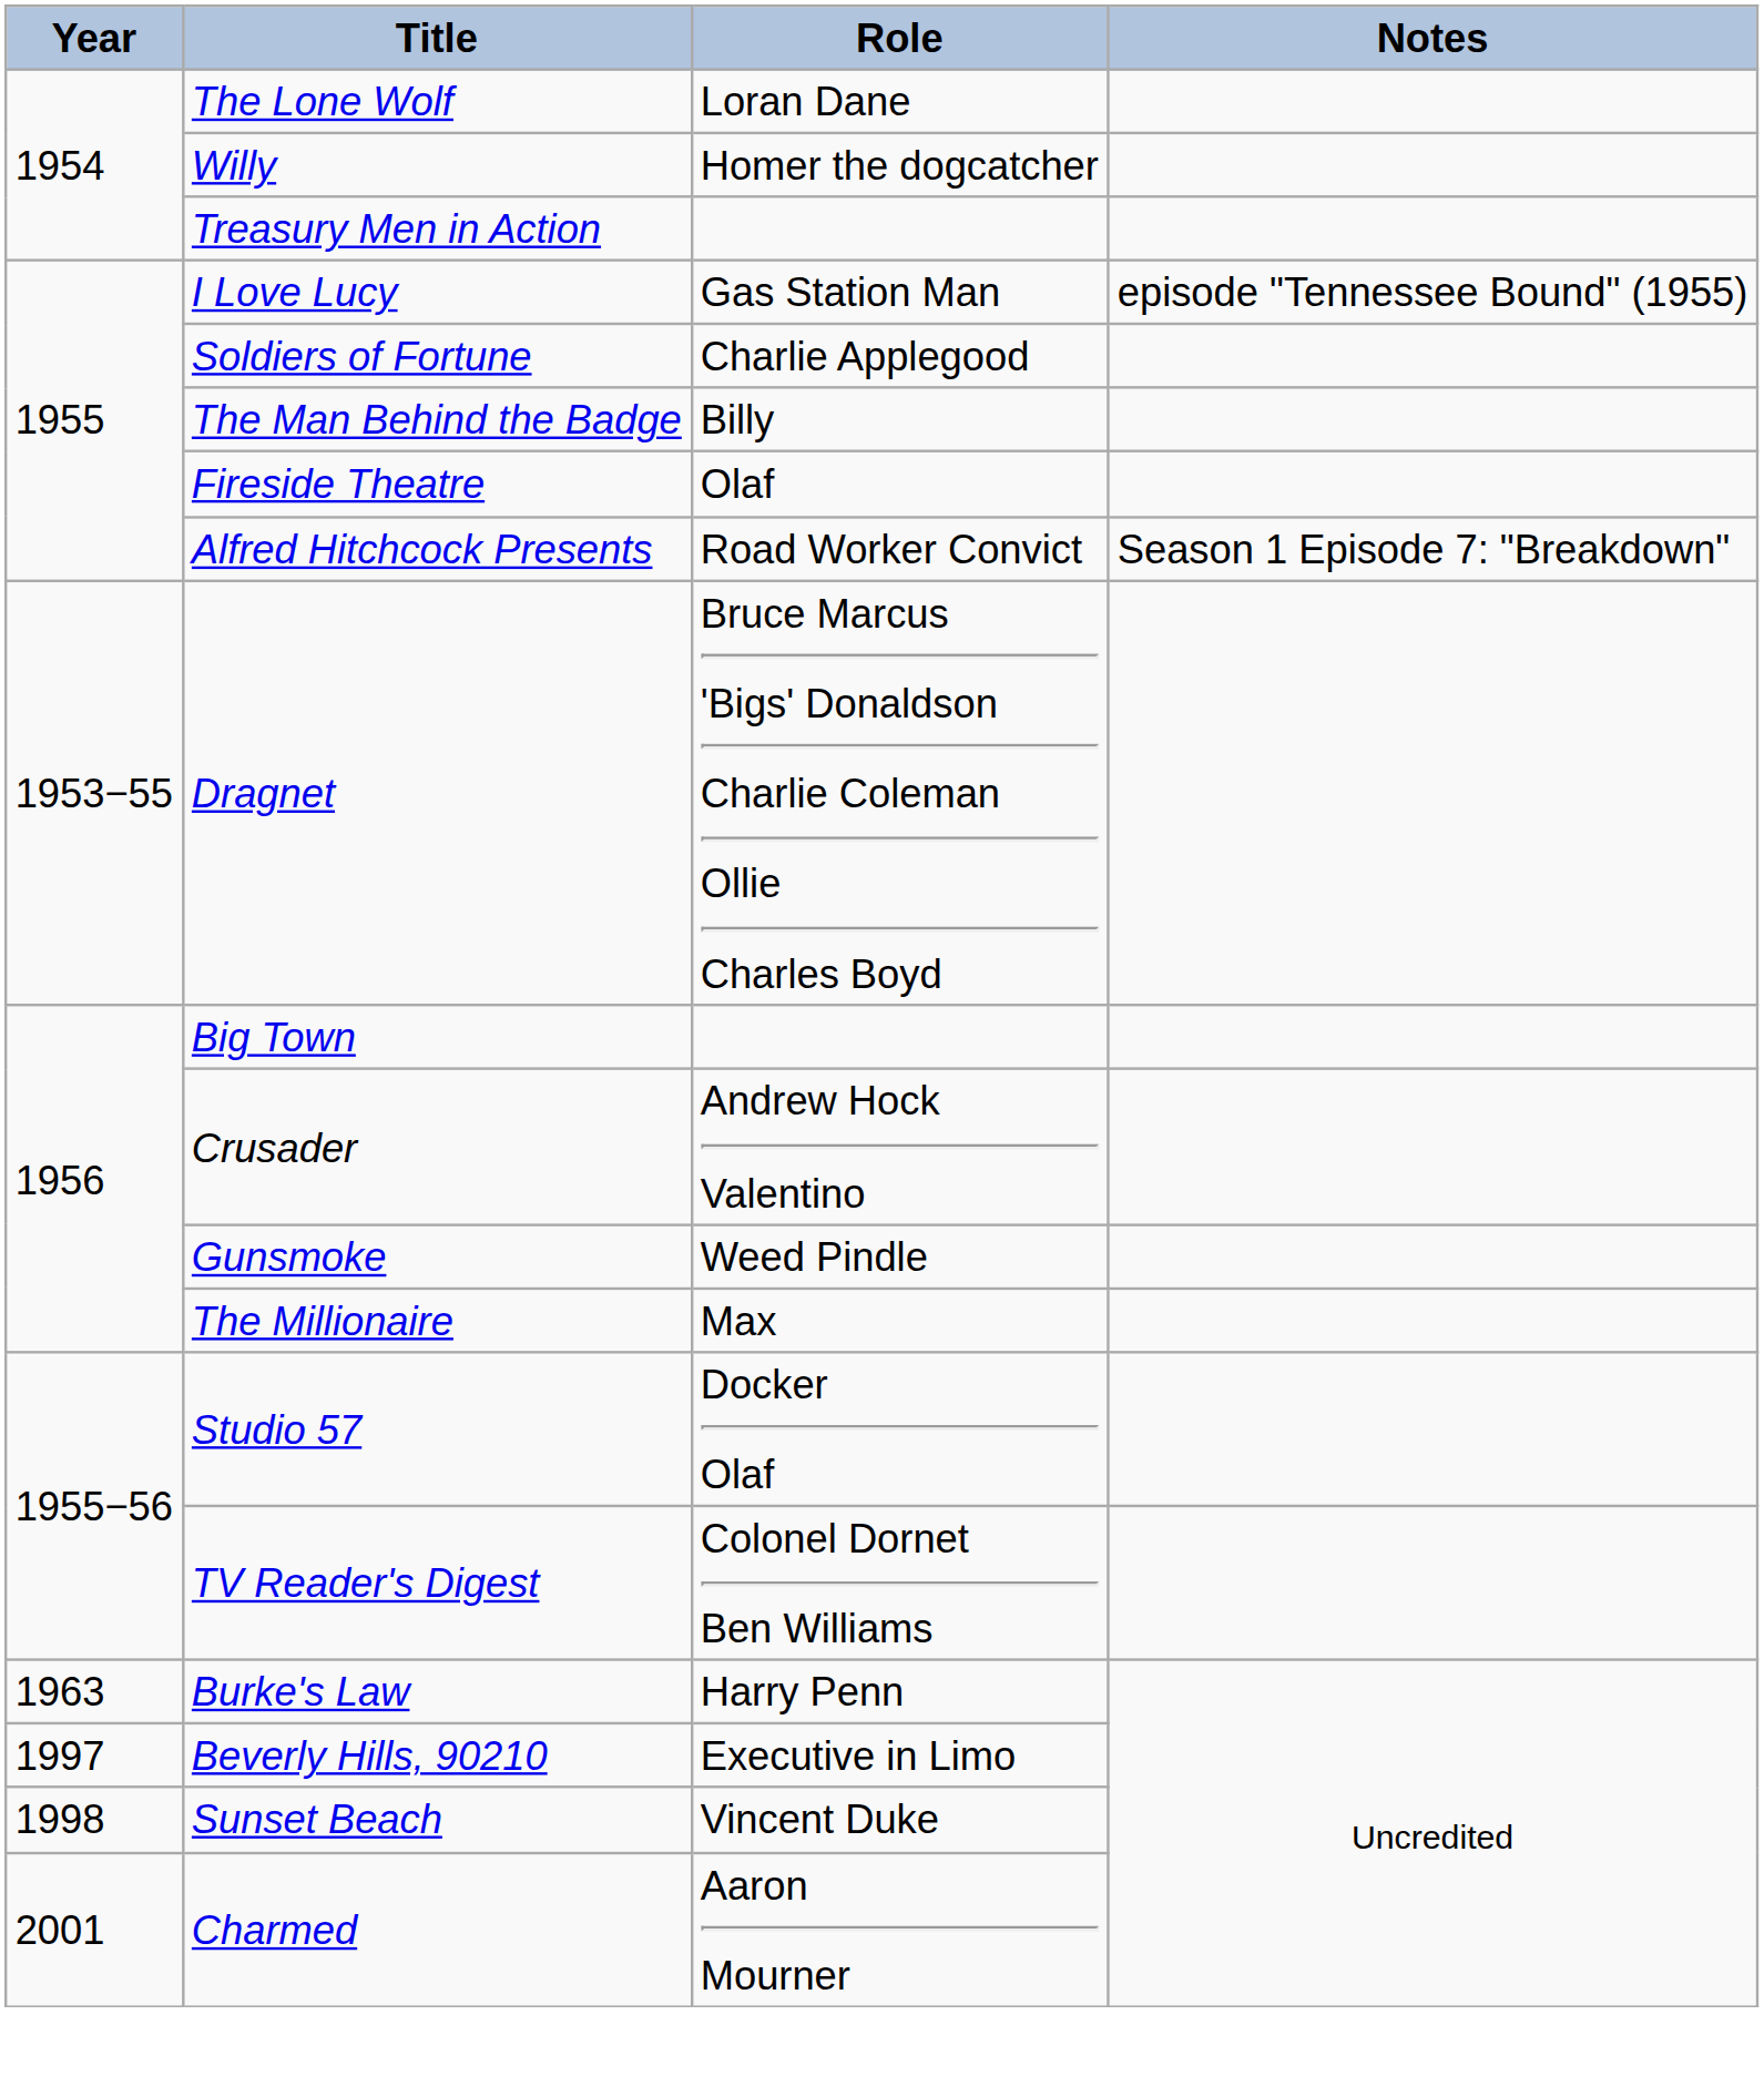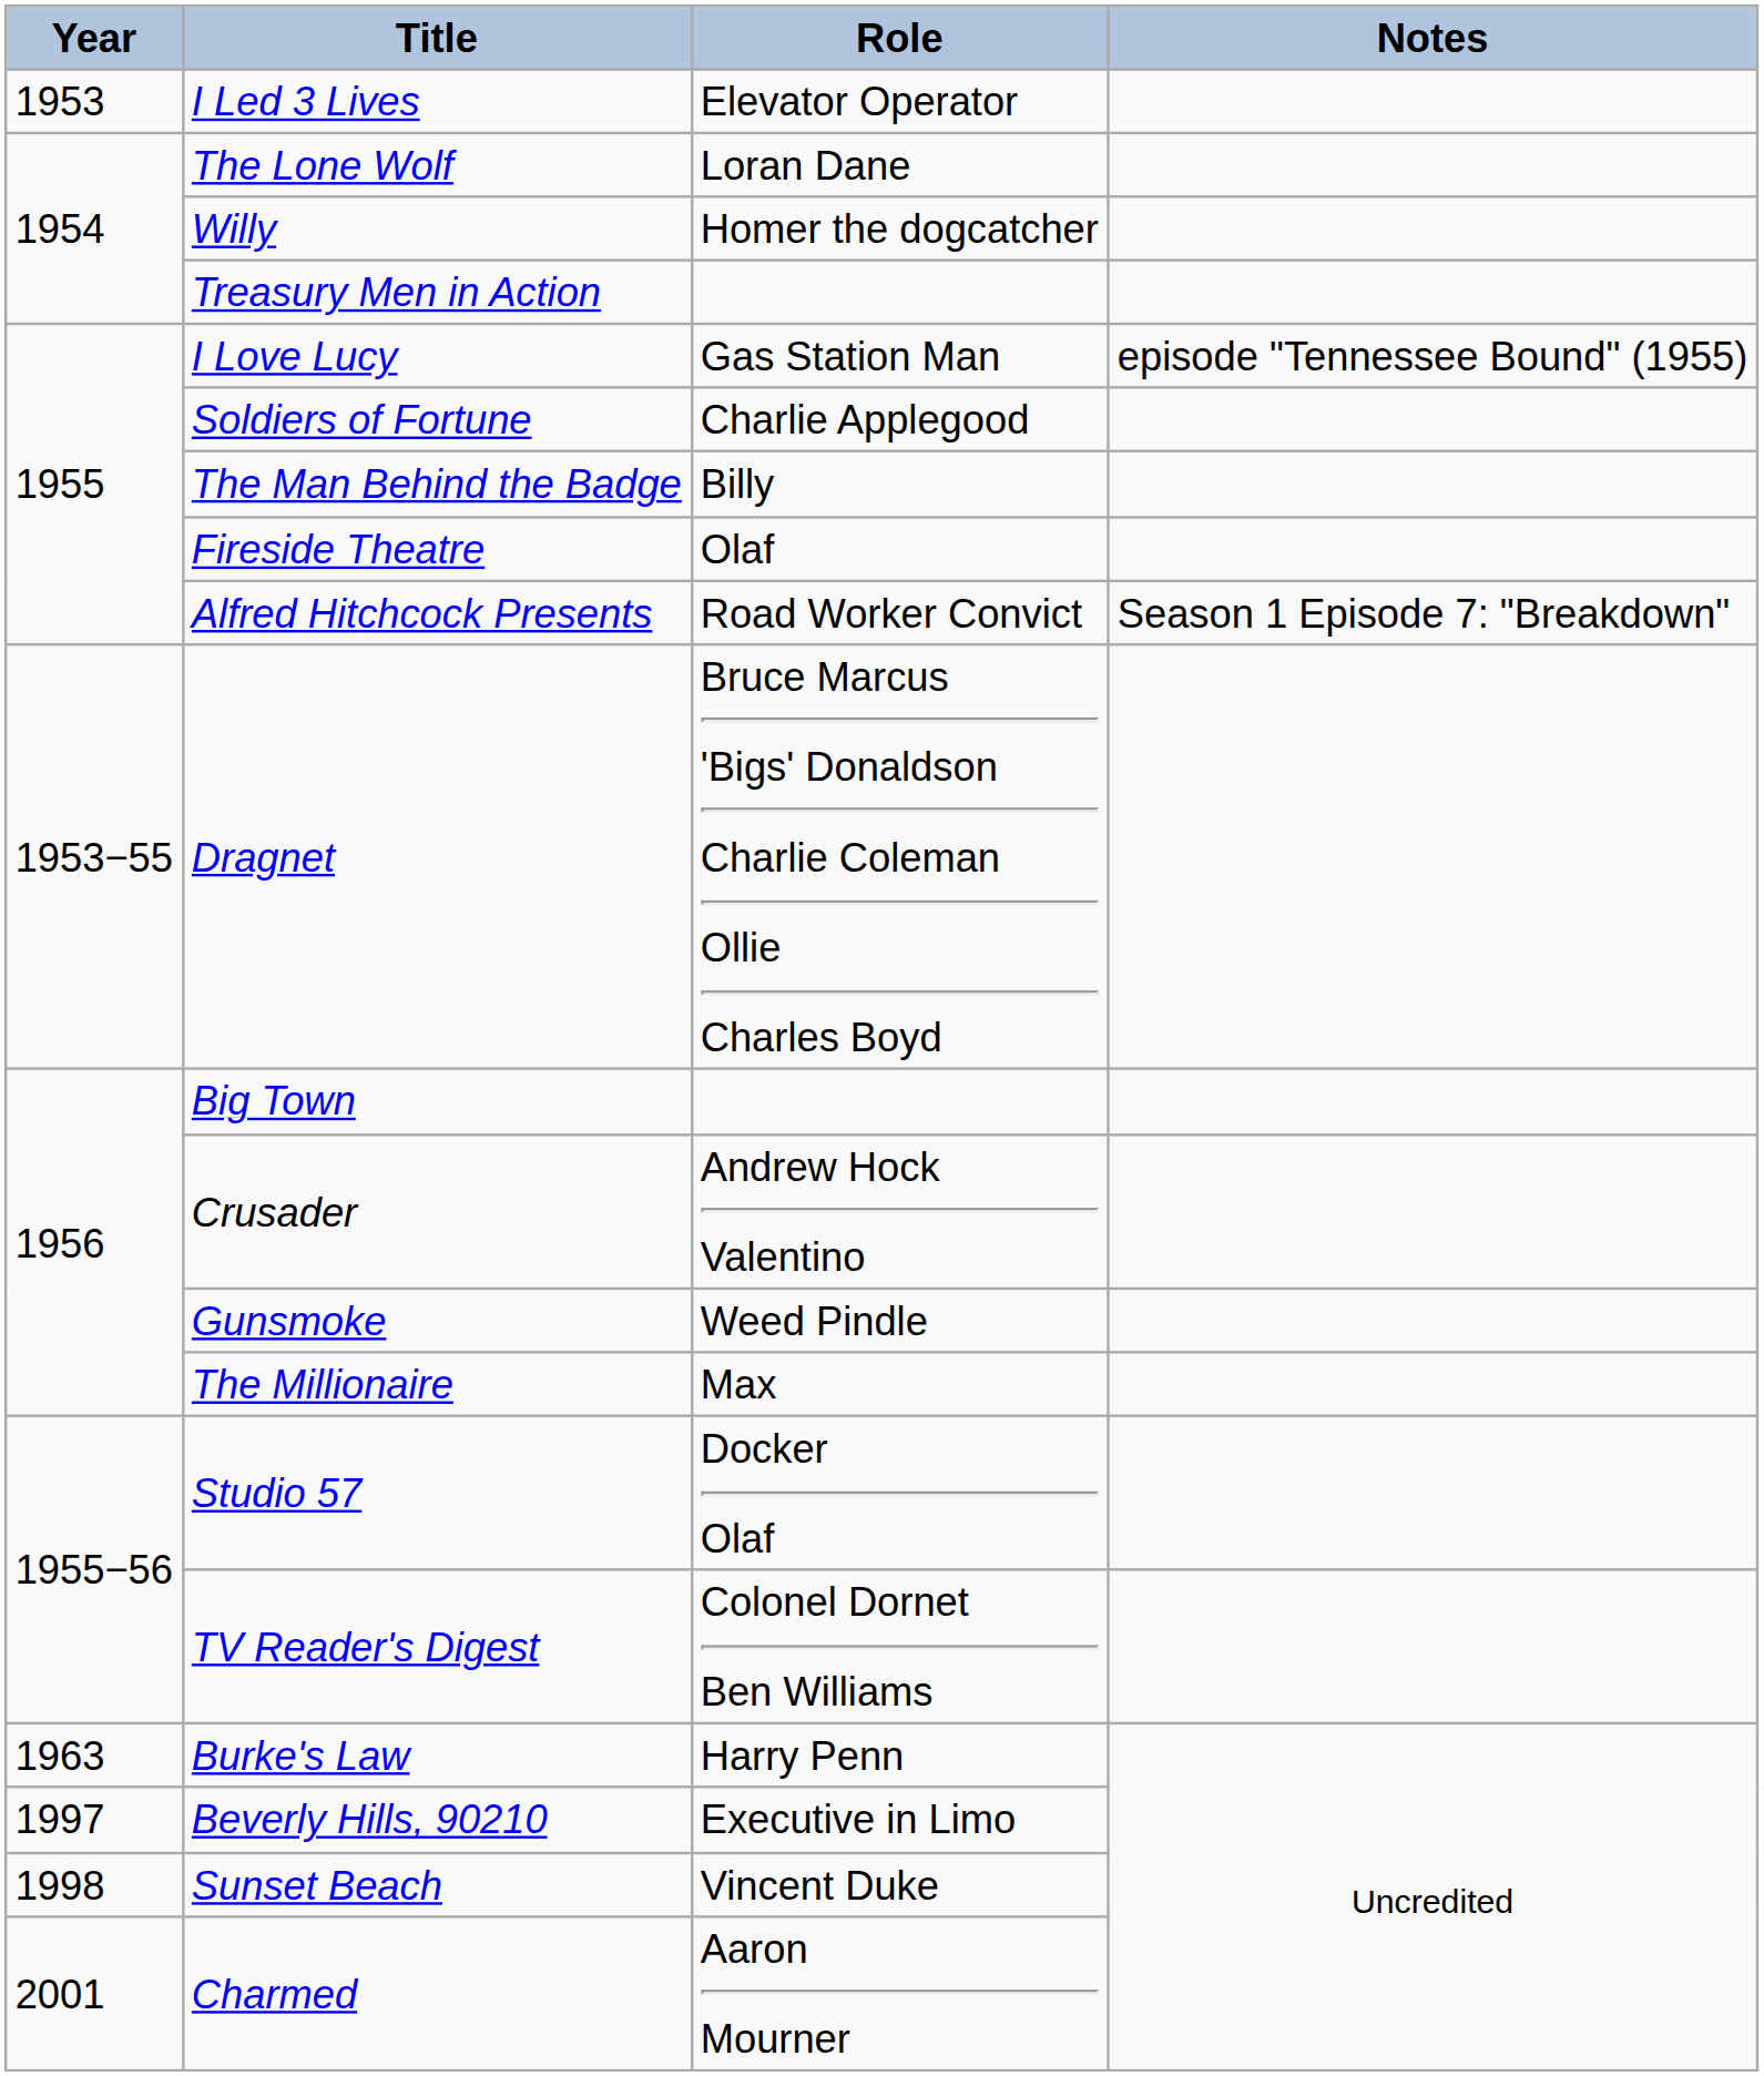+ row: 1953 | I Led 3 Lives | Elevator Operator
